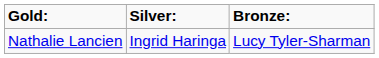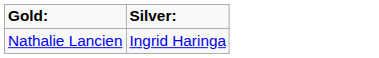- column: Bronze: | Lucy Tyler-Sharman
